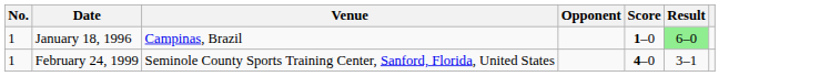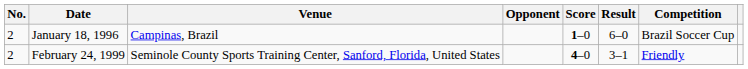+ column: Competition | Brazil Soccer Cup | Friendly
January 18, 1996 | No.: 1 -> 2
January 18, 1996 | Result: lightgreen background -> no background
February 24, 1999 | No.: 1 -> 2
